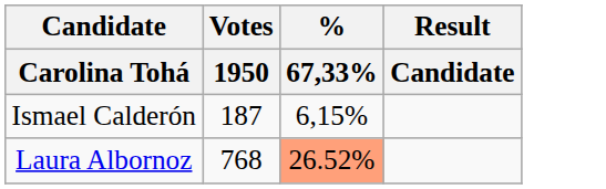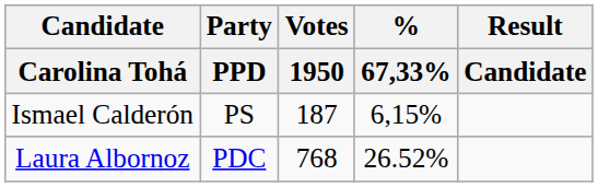+ column: Party | PPD | PS | PDC
Laura Albornoz | % / 67,33%: lightsalmon background -> no background
